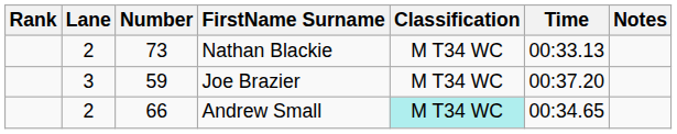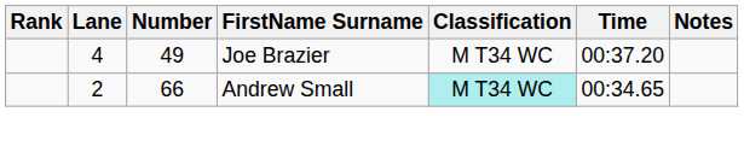- row: 2 | 73 | Nathan Blackie | M T34 WC | 00:33.13
Joe Brazier | Lane: 3 -> 4
Joe Brazier | Number: 59 -> 49
